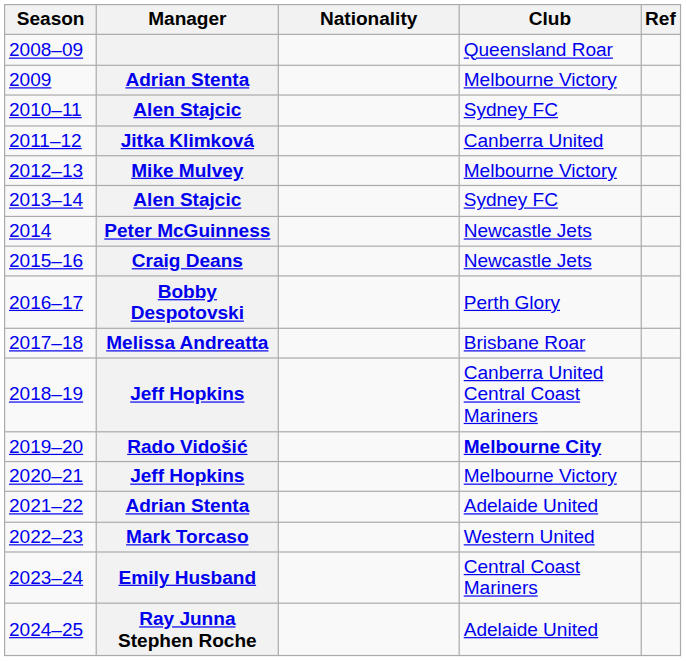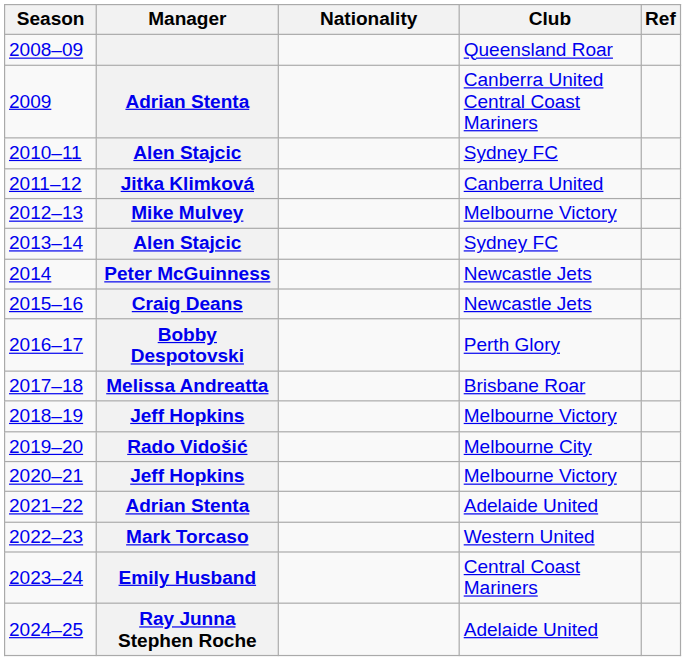2009 | Club: Melbourne Victory -> Canberra United Central Coast Mariners
2018–19 | Club: Canberra United Central Coast Mariners -> Melbourne Victory
2019–20 | Club: bold -> normal
